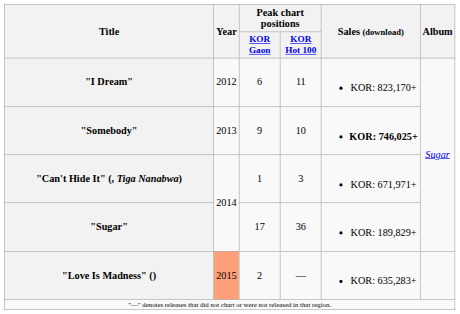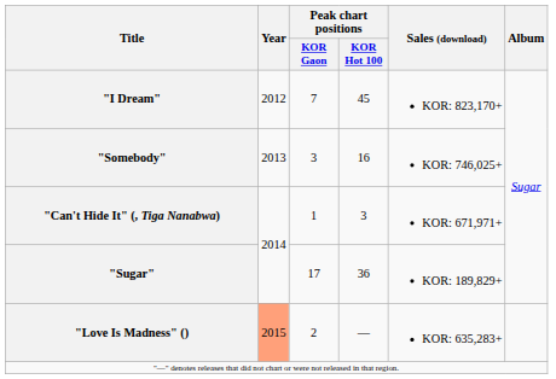"I Dream" | Peak chart positions / KOR Gaon: 6 -> 7
"I Dream" | Peak chart positions / KOR Hot 100: 11 -> 45
"Somebody" | Peak chart positions / KOR Gaon: 9 -> 3
"Somebody" | Peak chart positions / KOR Hot 100: 10 -> 16
"Somebody" | Sales (download): bold -> normal
